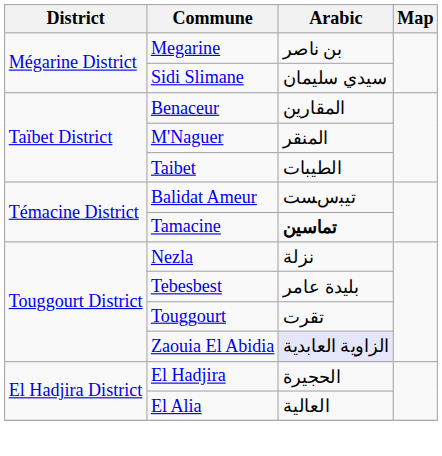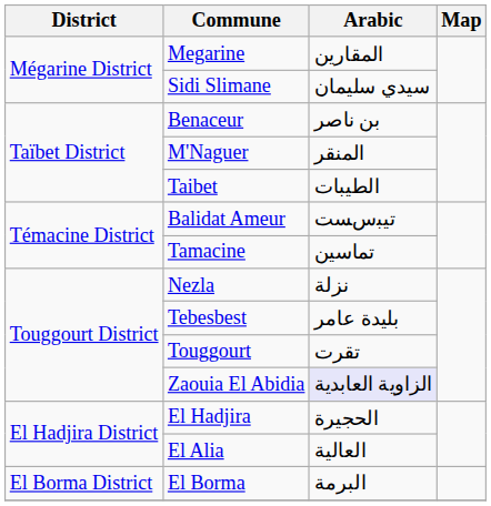Megarine | Arabic: ﺑﻦ ﻧﺎﺻﺮ -> اﻟﻤﻘﺎرﻳﻦ
Benaceur | Arabic: اﻟﻤﻘﺎرﻳﻦ -> ﺑﻦ ﻧﺎﺻﺮ
Tamacine | Arabic: bold -> normal
+ row: El Borma District | El Borma | البرمة
